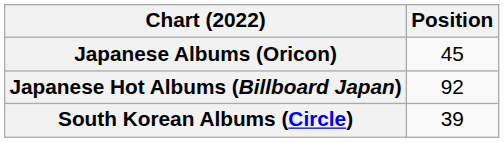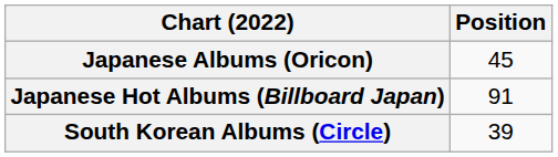Japanese Hot Albums (Billboard Japan) | Position: 92 -> 91
